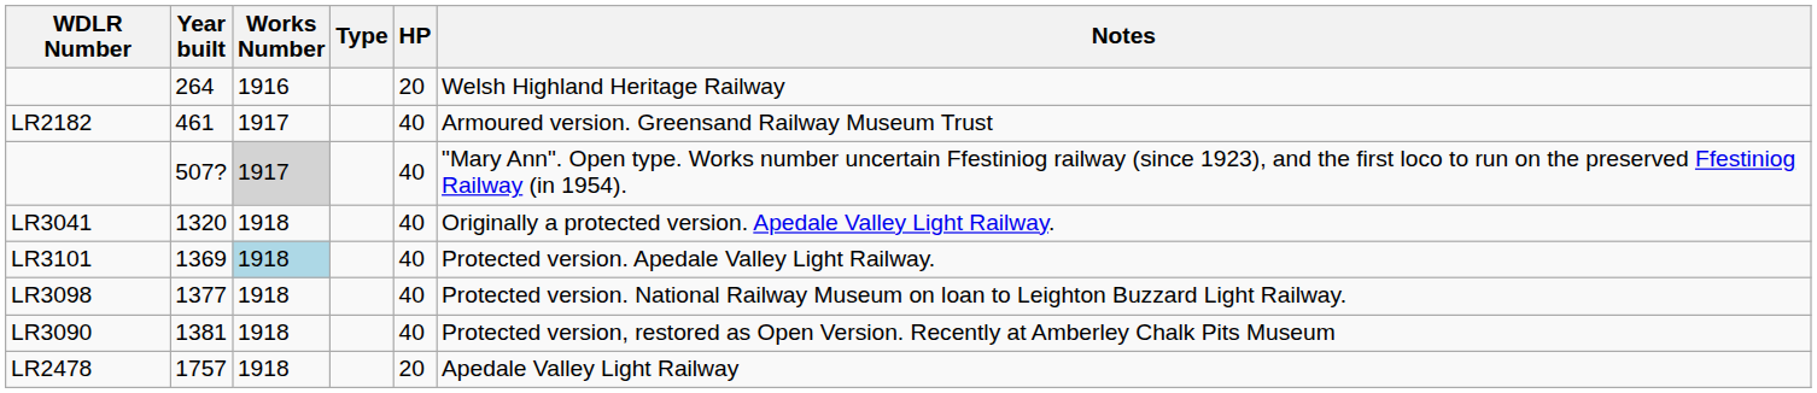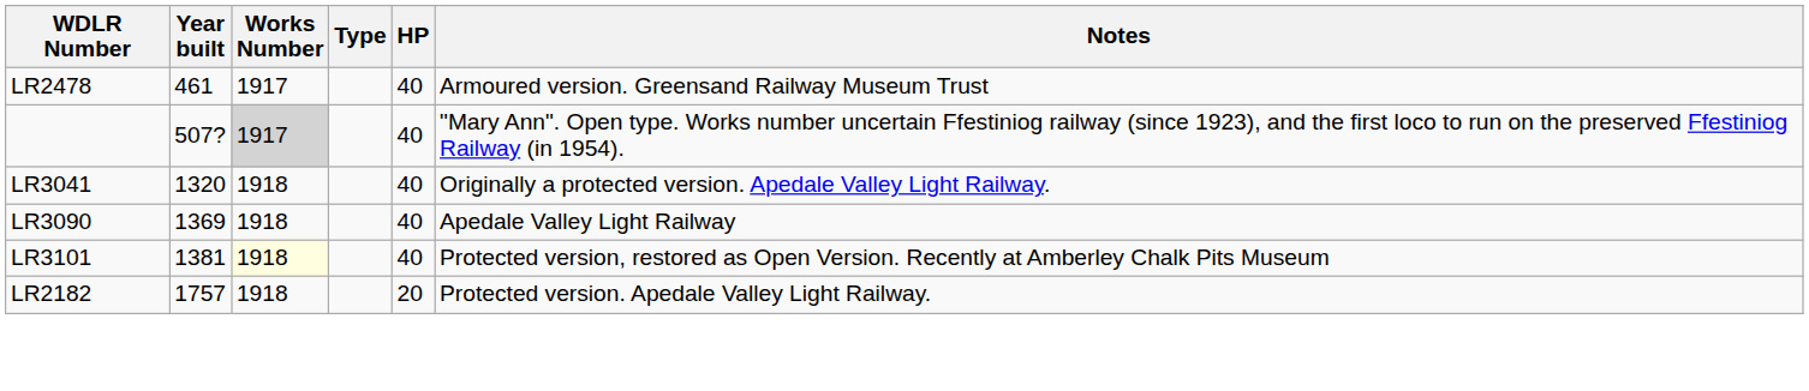- row: 264 | 1916 | 20 | Welsh Highland Heritage Railway
461 | WDLR Number: LR2182 -> LR2478
1369 | WDLR Number: LR3101 -> LR3090
1369 | Works Number: lightblue background -> no background
1369 | Notes: Protected version. Apedale Valley Light Railway. -> Apedale Valley Light Railway
- row: LR3098 | 1377 | 1918 | 40 | Protected version. National Railway Museum on loan to Leighton Buzzard Light Railway.
1381 | WDLR Number: LR3090 -> LR3101
1381 | Works Number: no background -> lightyellow background
1757 | WDLR Number: LR2478 -> LR2182
1757 | Notes: Apedale Valley Light Railway -> Protected version. Apedale Valley Light Railway.
